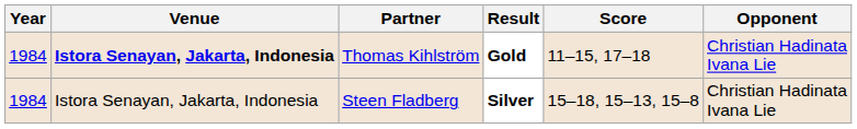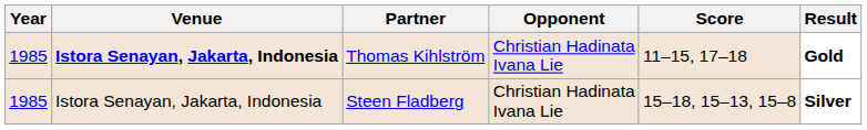columns swapped: Opponent <-> Result
Thomas Kihlström | Year: 1984 -> 1985
Steen Fladberg | Year: 1984 -> 1985
